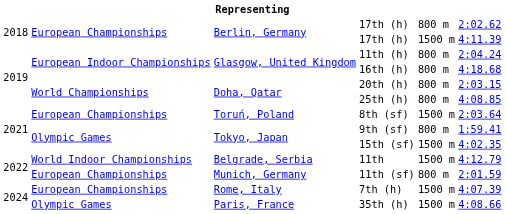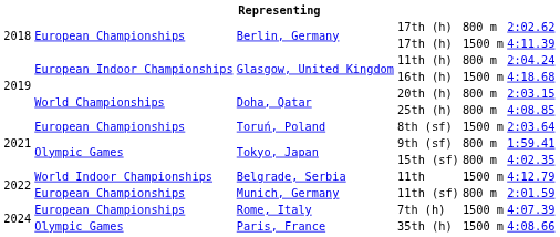16th (h) | column 5: 800 m -> 1500 m
15th (sf) | column 5: 1500 m -> 800 m
